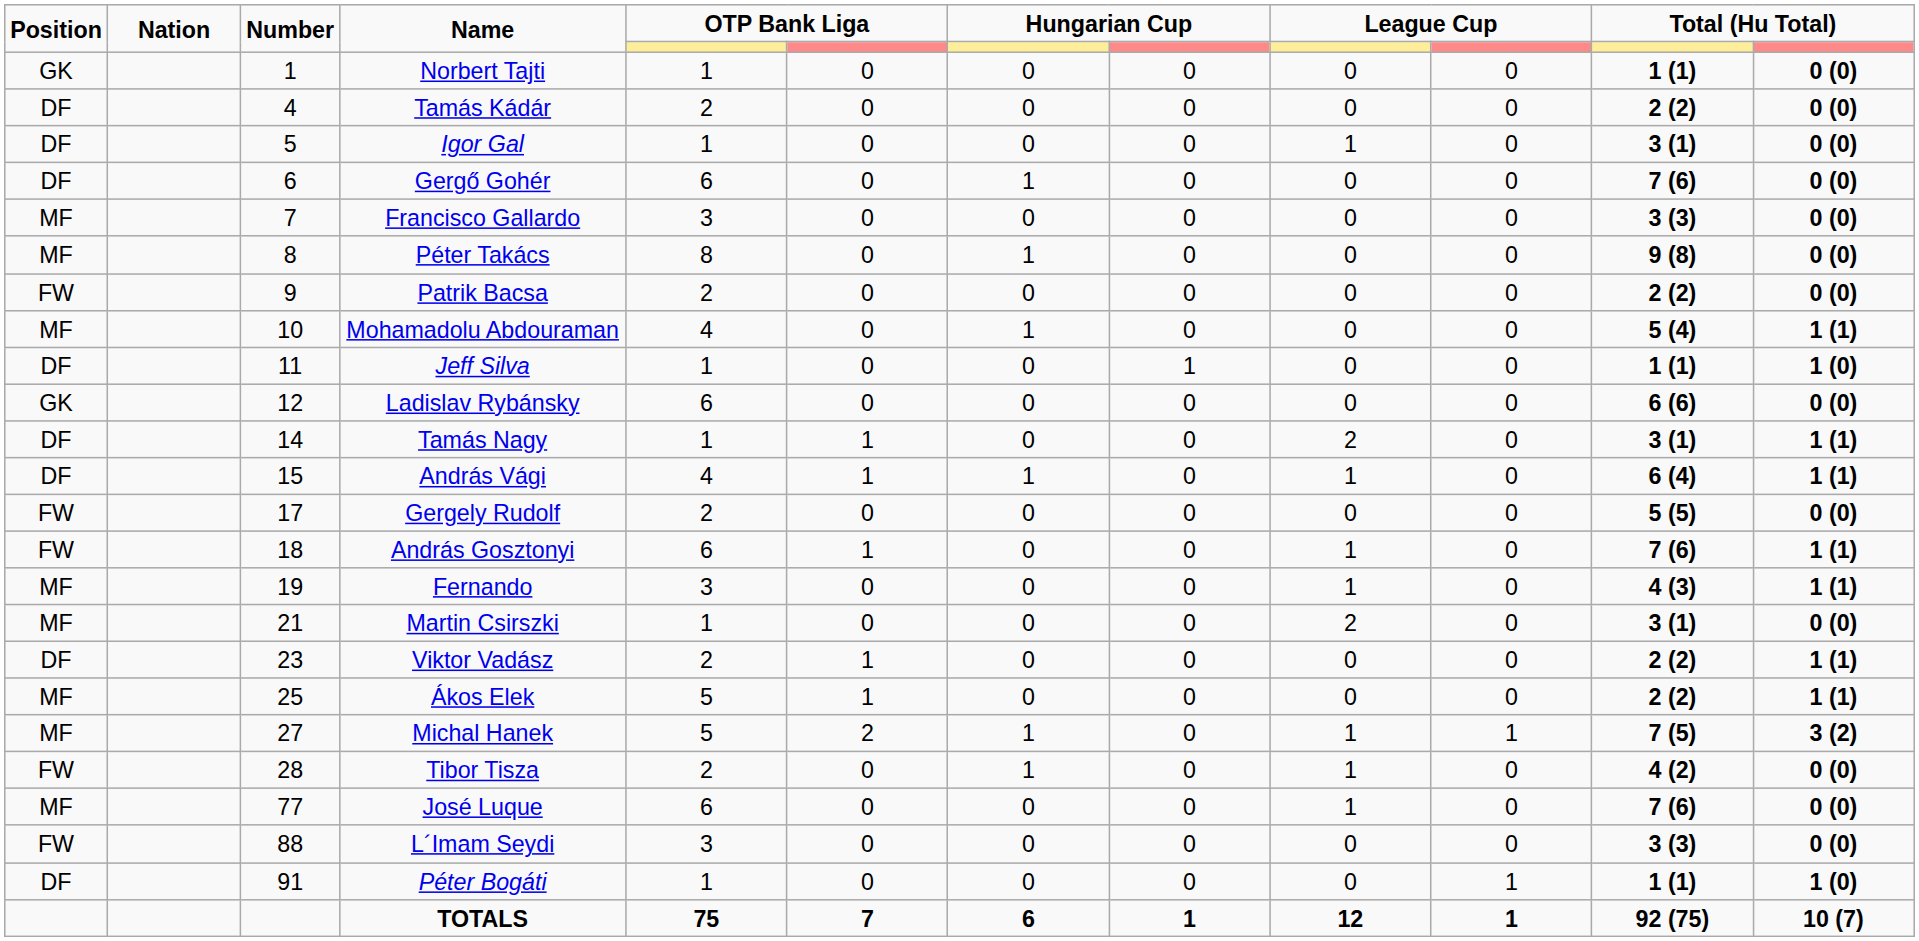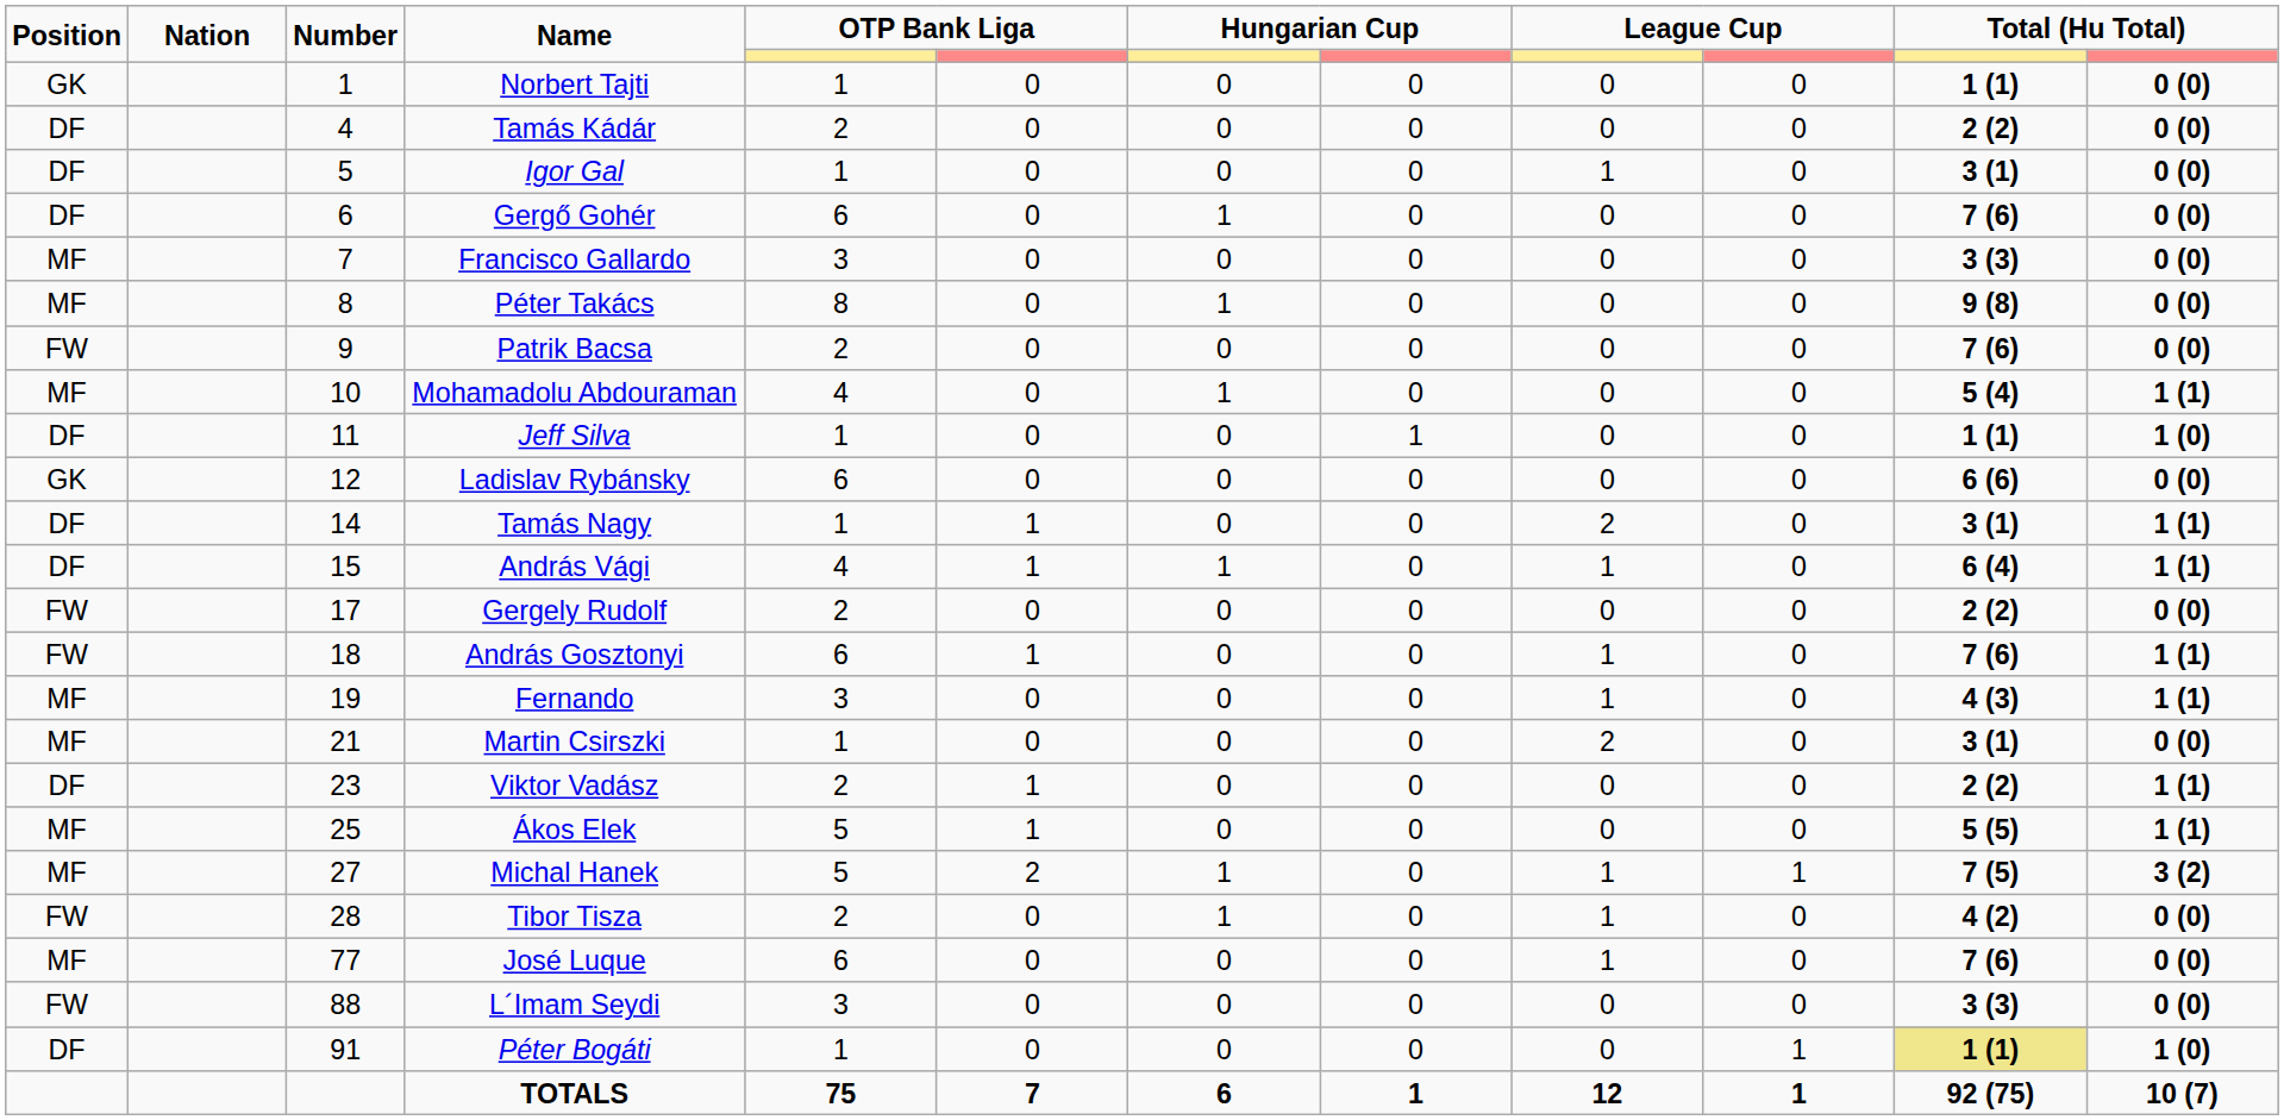Patrik Bacsa | column 11: 2 (2) -> 7 (6)
Gergely Rudolf | column 11: 5 (5) -> 2 (2)
Ákos Elek | column 11: 2 (2) -> 5 (5)
Péter Bogáti | column 11: no background -> khaki background
